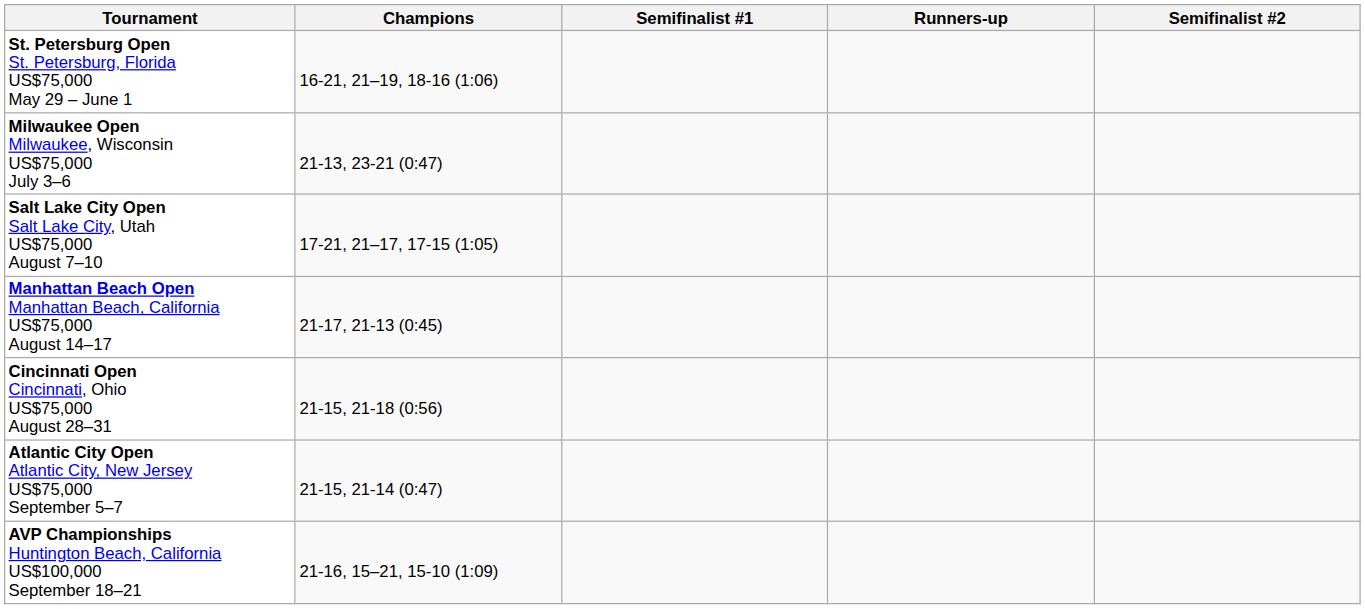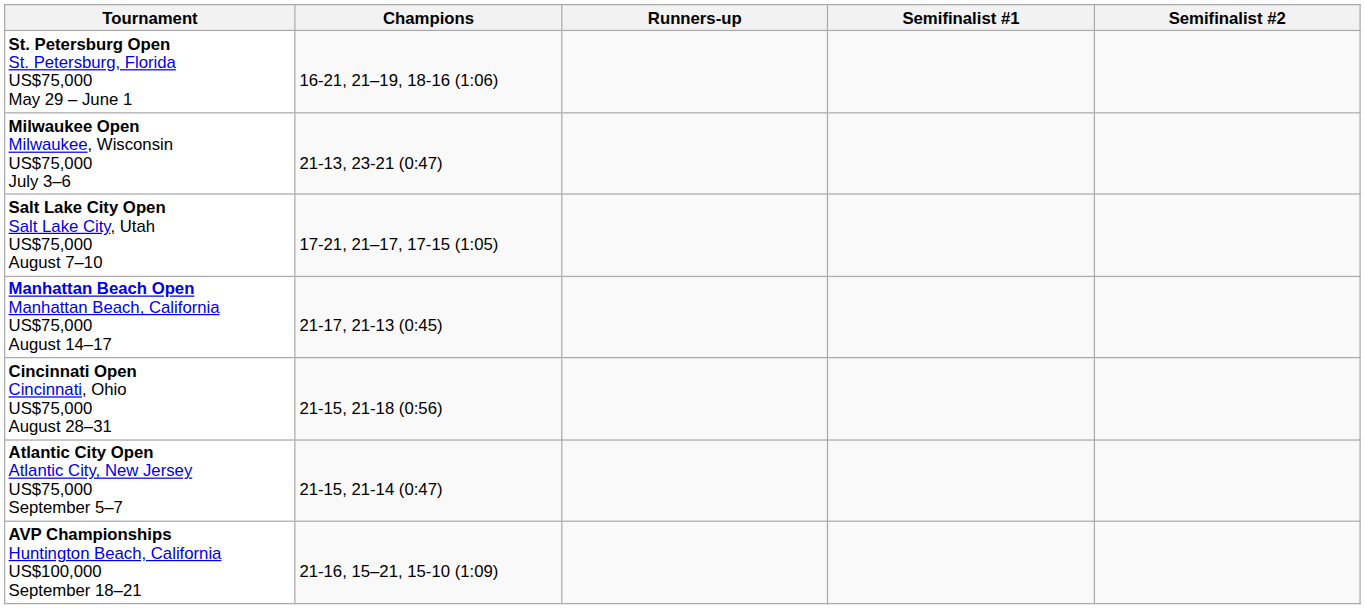columns swapped: Runners-up <-> Semifinalist #1
